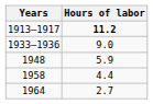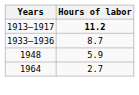1933–1936 | Hours of labor: 9.0 -> 8.7
- row: 1958 | 4.4
